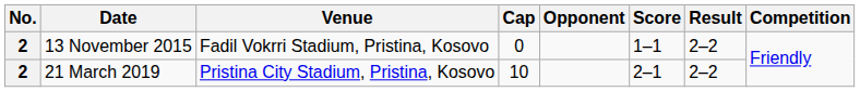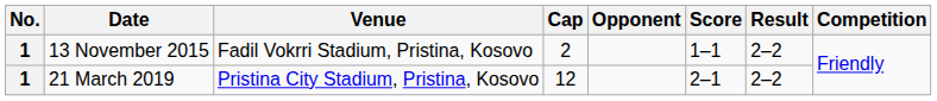13 November 2015 | No.: 2 -> 1
13 November 2015 | Cap: 0 -> 2
21 March 2019 | No.: 2 -> 1
21 March 2019 | Cap: 10 -> 12
